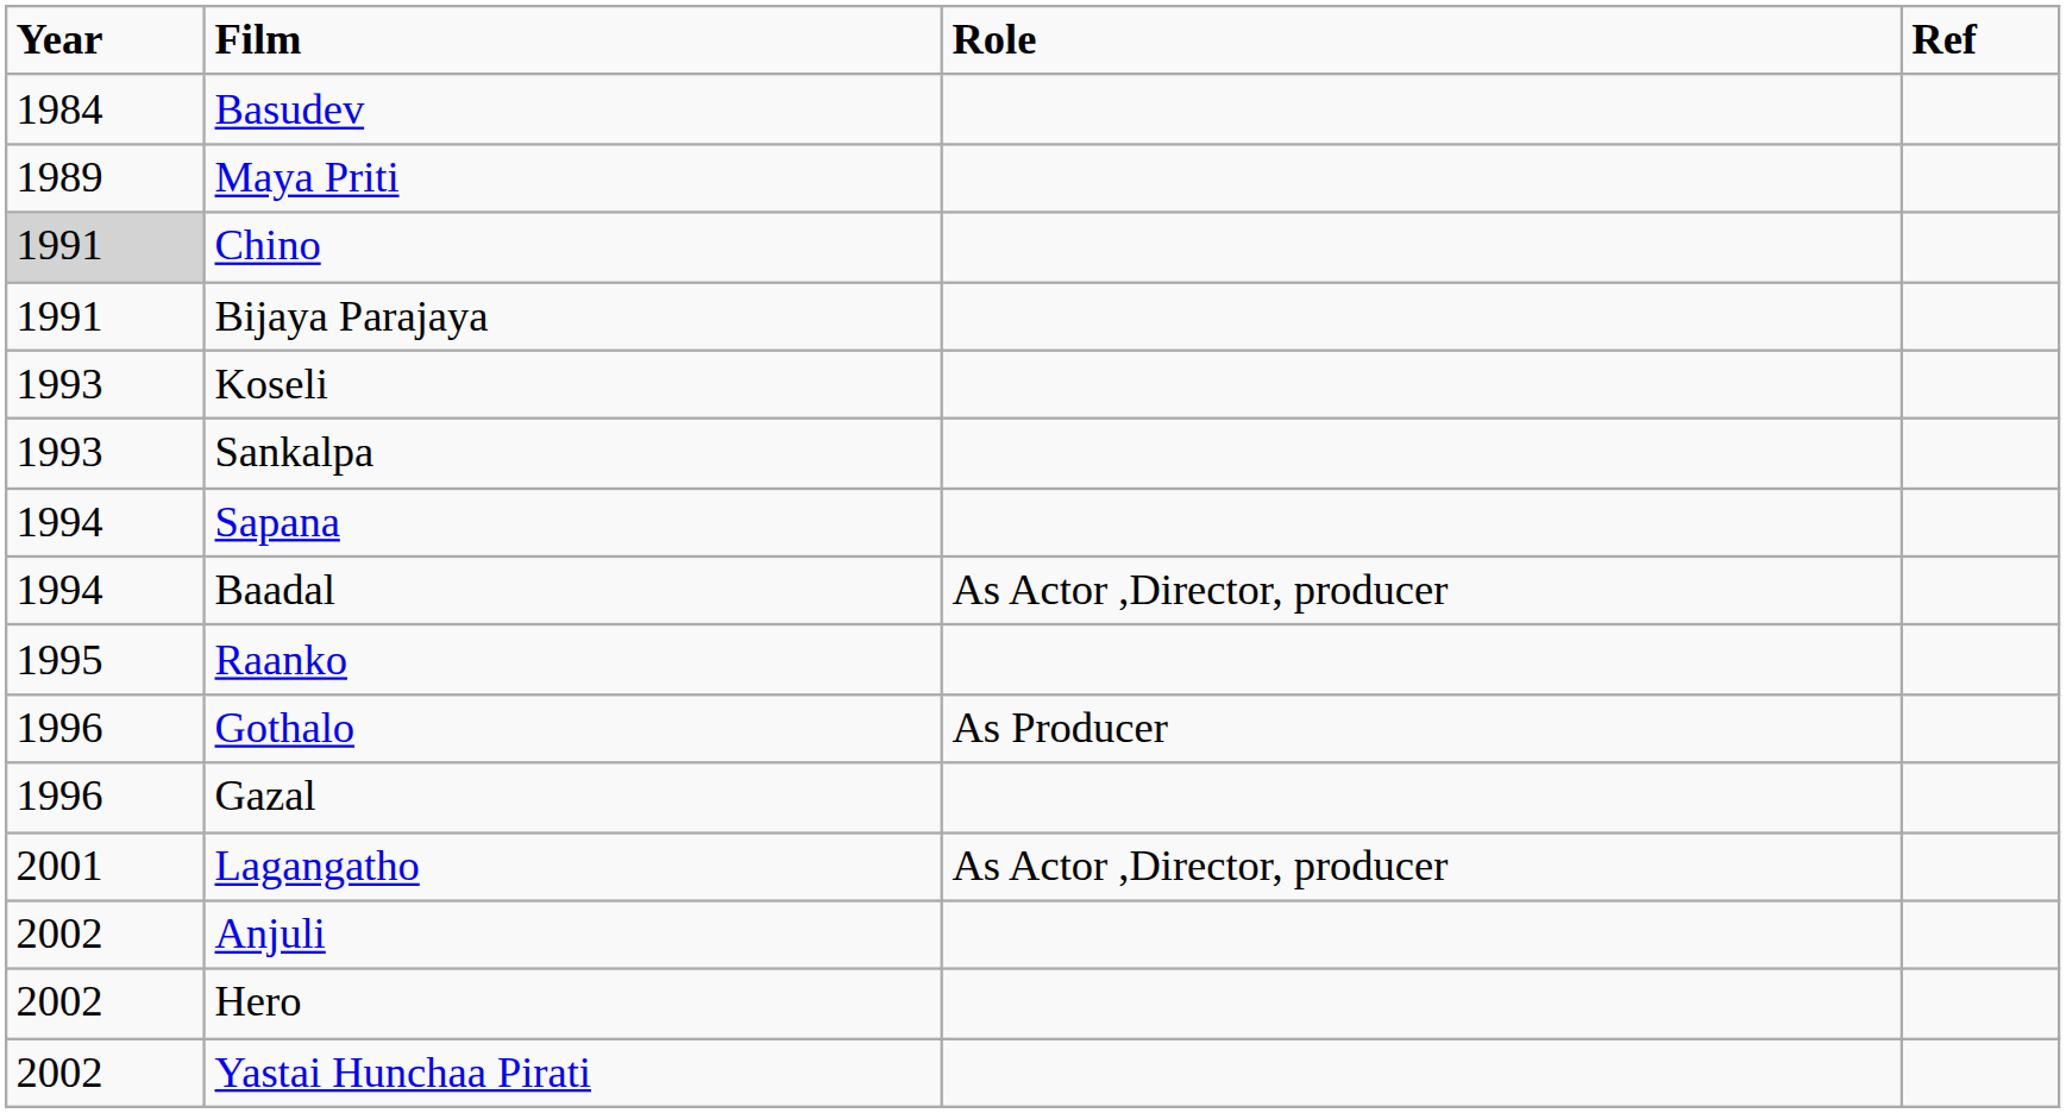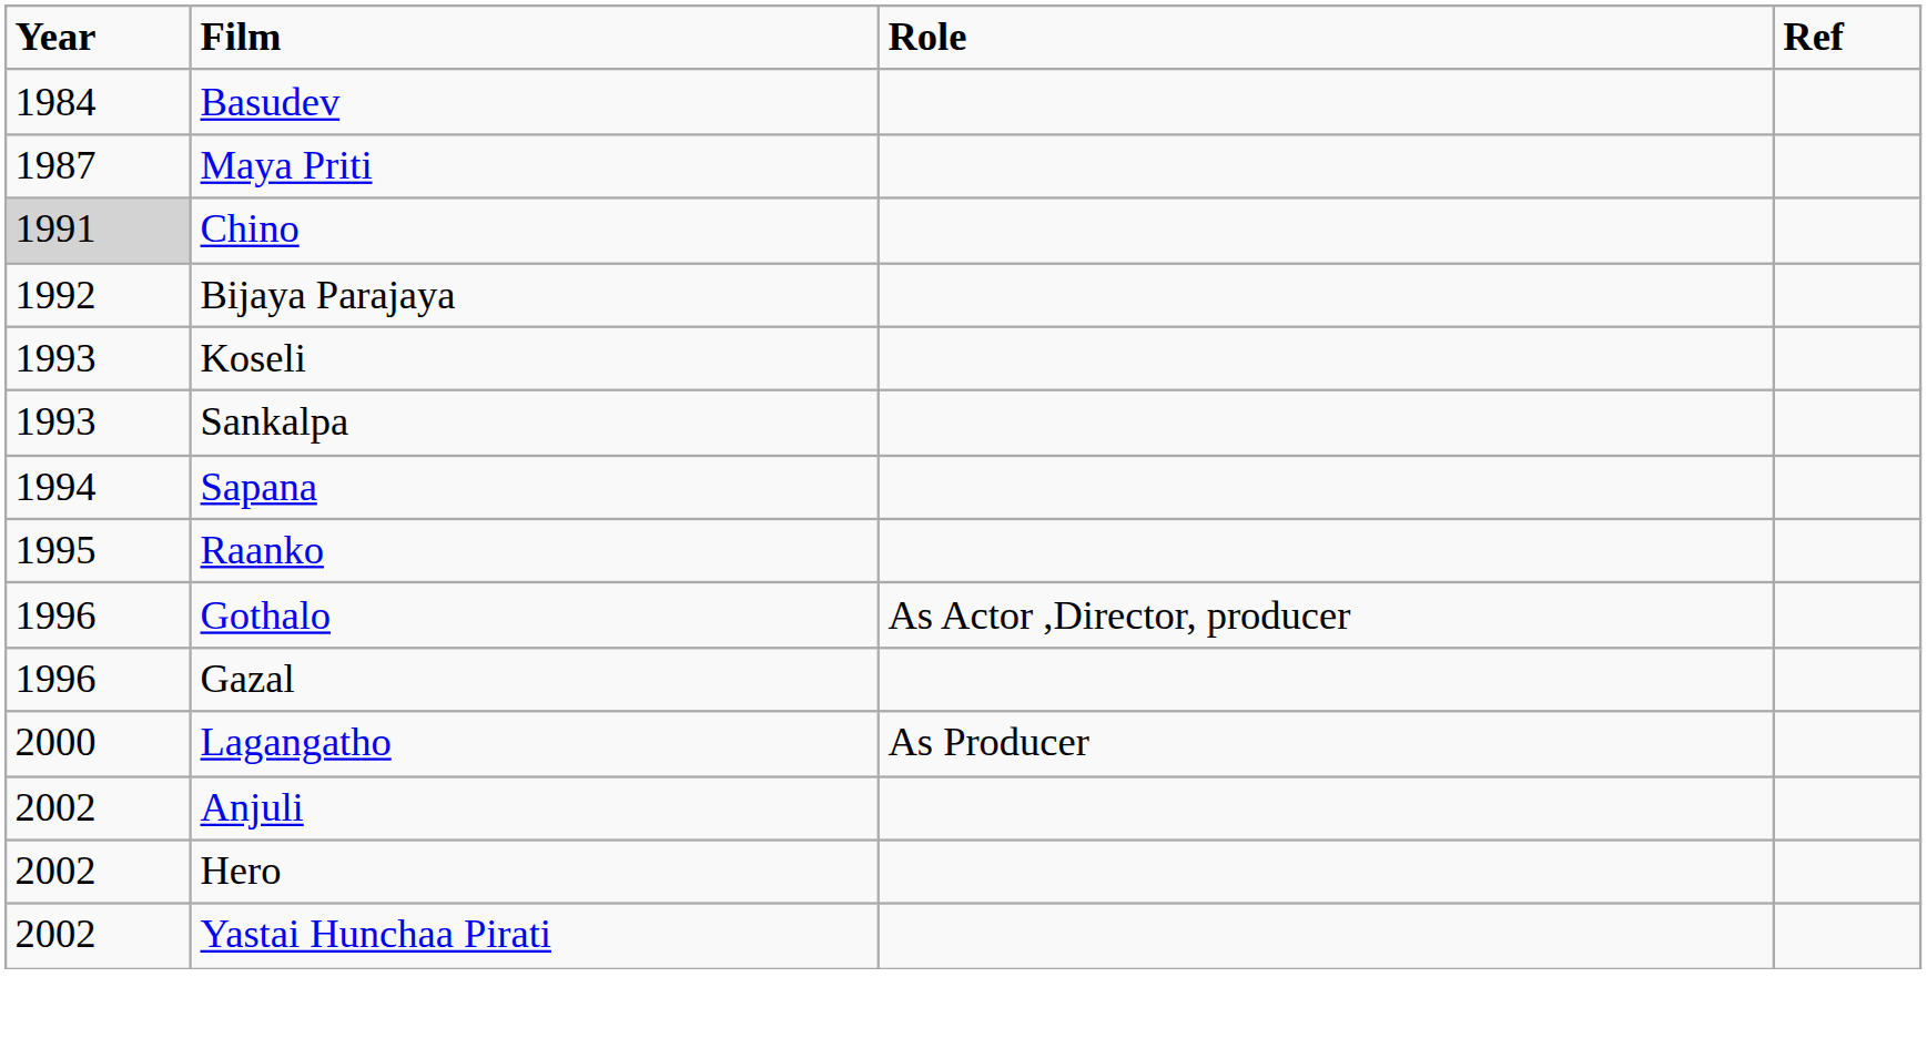Maya Priti | Year: 1989 -> 1987
Bijaya Parajaya | Year: 1991 -> 1992
- row: 1994 | Baadal | As Actor ,Director, producer
Gothalo | Role: As Producer -> As Actor ,Director, producer
Lagangatho | Year: 2001 -> 2000
Lagangatho | Role: As Actor ,Director, producer -> As Producer
